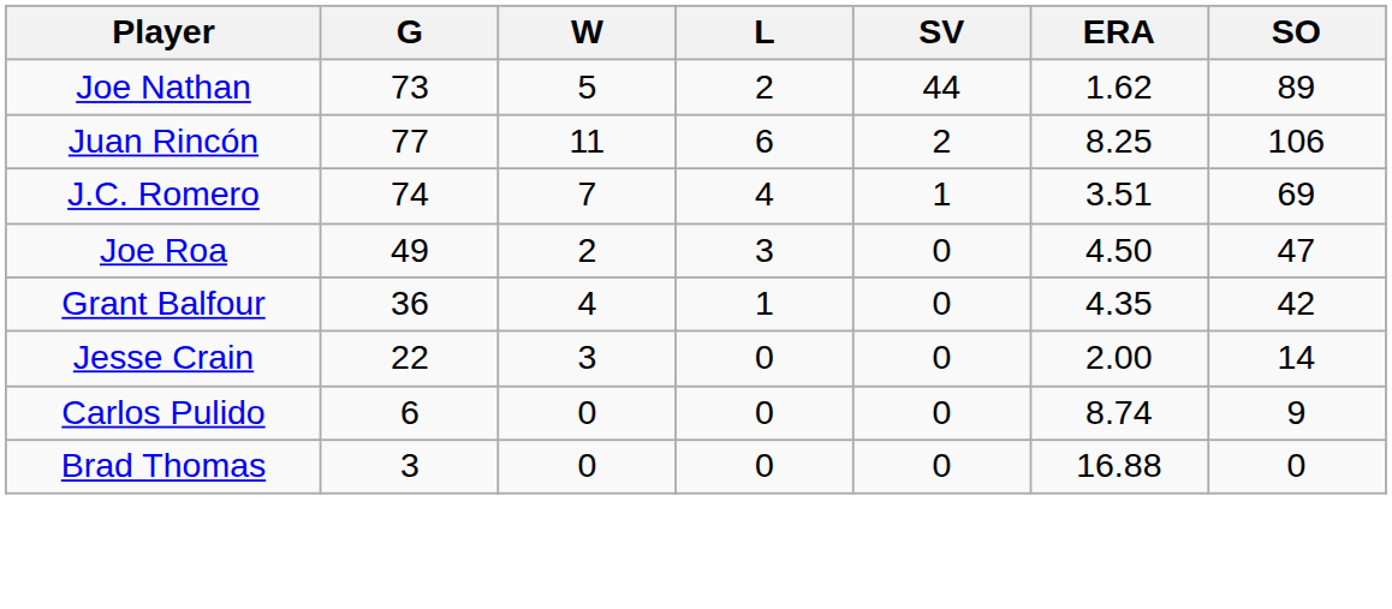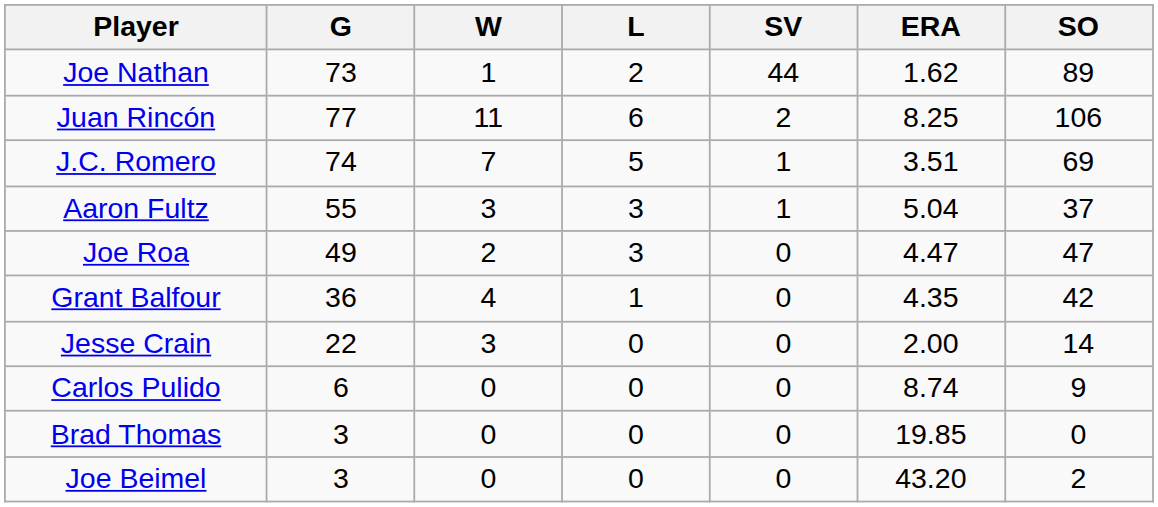Joe Nathan | W: 5 -> 1
J.C. Romero | L: 4 -> 5
+ row: Aaron Fultz | 55 | 3 | 3 | 1 | 5.04 | 37
Joe Roa | ERA: 4.50 -> 4.47
Brad Thomas | ERA: 16.88 -> 19.85
+ row: Joe Beimel | 3 | 0 | 0 | 0 | 43.20 | 2
